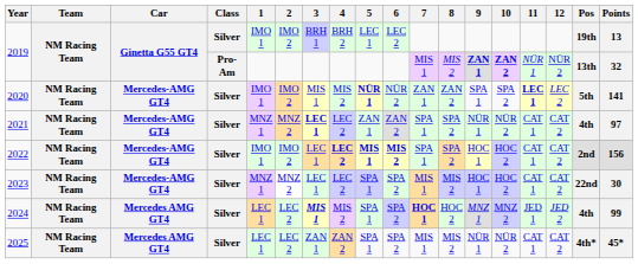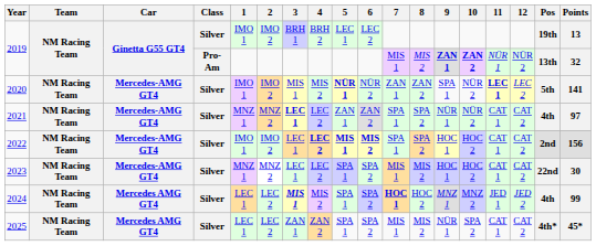2020 | 10: SPA 2 -> NÜR 2
2025 | 10: NÜR 2 -> SPA 2
